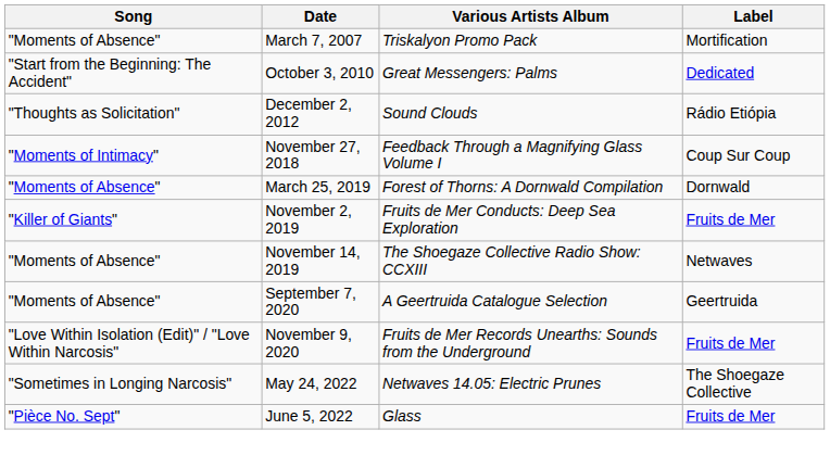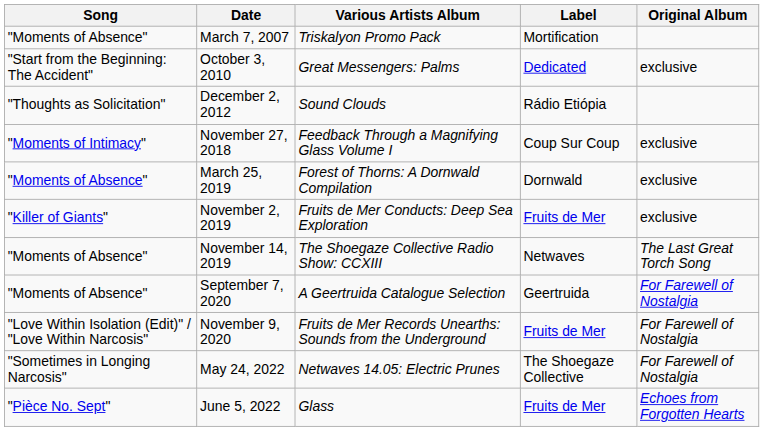+ column: Original Album | exclusive | exclusive | exclusive | exclusive | The Last Great Torch Song | For Farewell of Nostalgia | For Farewell of Nostalgia | For Farewell of Nostalgia | Echoes from Forgotten Hearts
